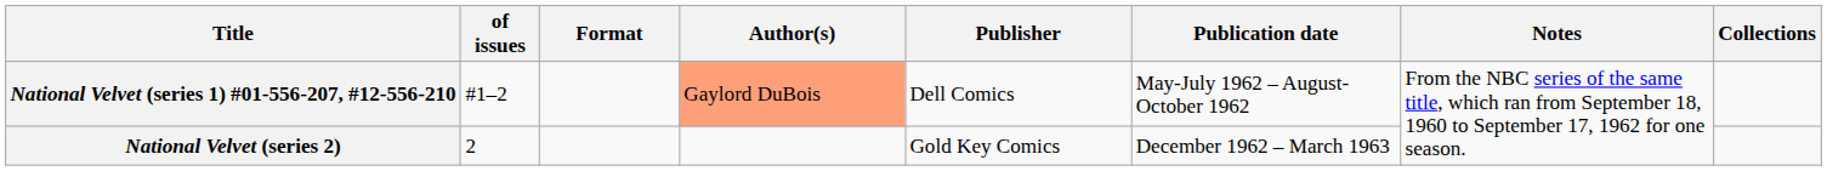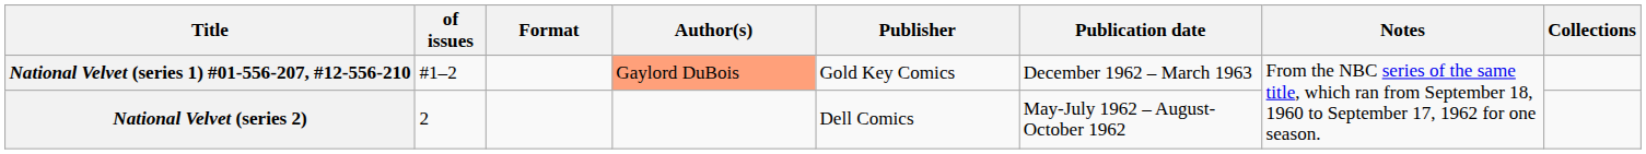National Velvet (series 1) #01-556-207, #12-556-210 | Publisher: Dell Comics -> Gold Key Comics
National Velvet (series 1) #01-556-207, #12-556-210 | Publication date: May-July 1962 – August-October 1962 -> December 1962 – March 1963
National Velvet (series 2) | Publisher: Gold Key Comics -> Dell Comics
National Velvet (series 2) | Publication date: December 1962 – March 1963 -> May-July 1962 – August-October 1962
